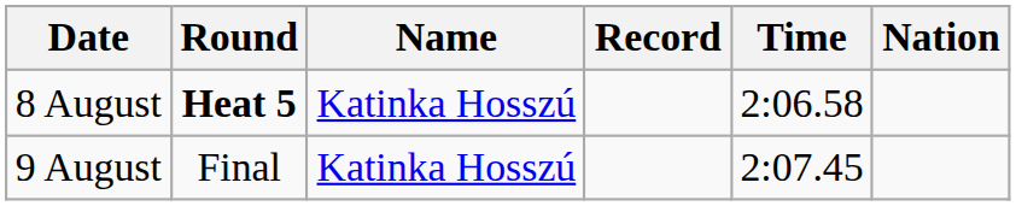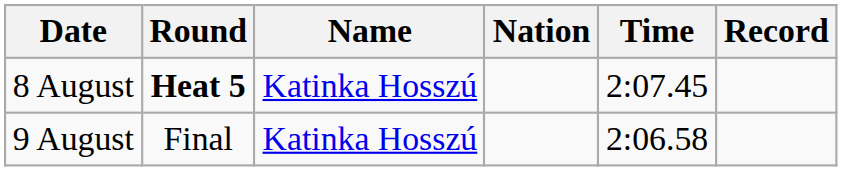columns swapped: Nation <-> Record
8 August | Time: 2:06.58 -> 2:07.45
9 August | Time: 2:07.45 -> 2:06.58
